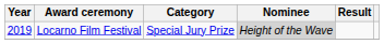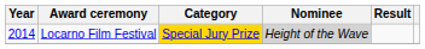Locarno Film Festival | Year: 2019 -> 2014
Locarno Film Festival | Category: no background -> gold background
